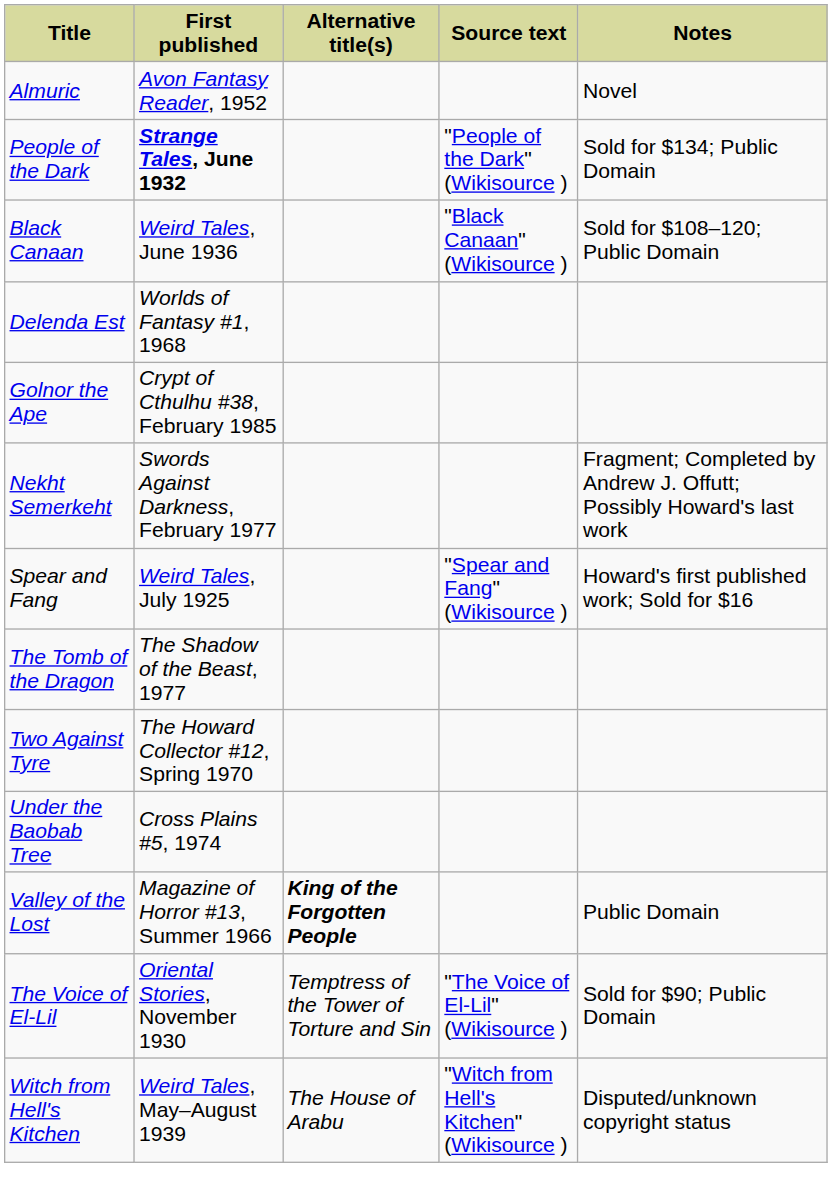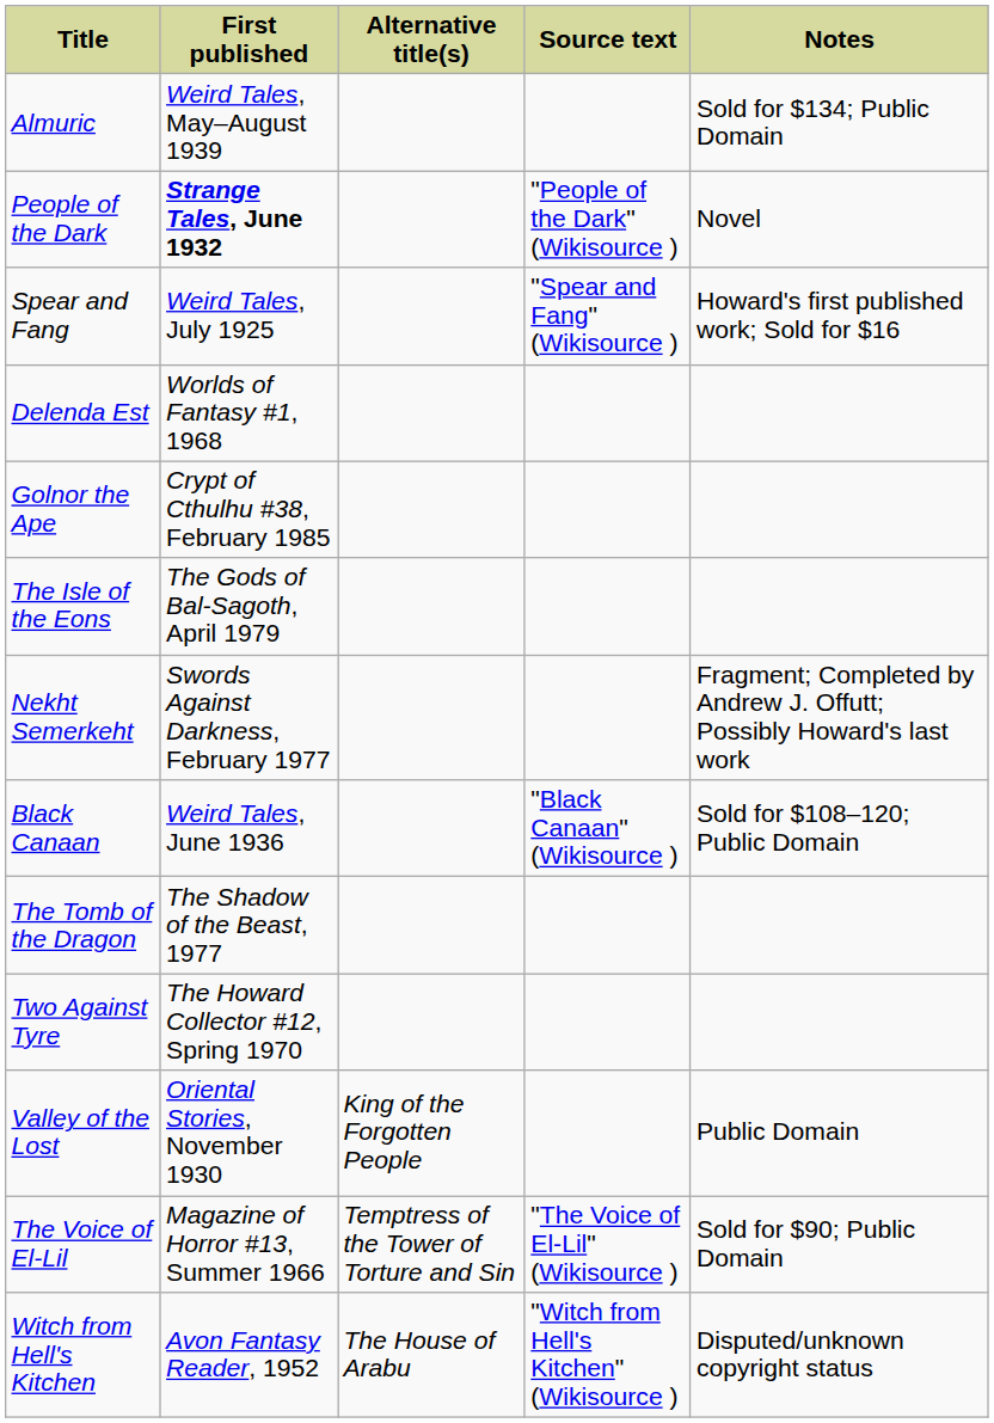Almuric | First published: Avon Fantasy Reader, 1952 -> Weird Tales, May–August 1939
Almuric | Notes: Novel -> Sold for $134; Public Domain
People of the Dark | Notes: Sold for $134; Public Domain -> Novel
rows swapped: Black Canaan <-> Spear and Fang
+ row: The Isle of the Eons | The Gods of Bal-Sagoth, April 1979
- row: Under the Baobab Tree | Cross Plains #5, 1974
Valley of the Lost | First published: Magazine of Horror #13, Summer 1966 -> Oriental Stories, November 1930
Valley of the Lost | Alternative title(s): bold -> normal
The Voice of El-Lil | First published: Oriental Stories, November 1930 -> Magazine of Horror #13, Summer 1966
Witch from Hell's Kitchen | First published: Weird Tales, May–August 1939 -> Avon Fantasy Reader, 1952
